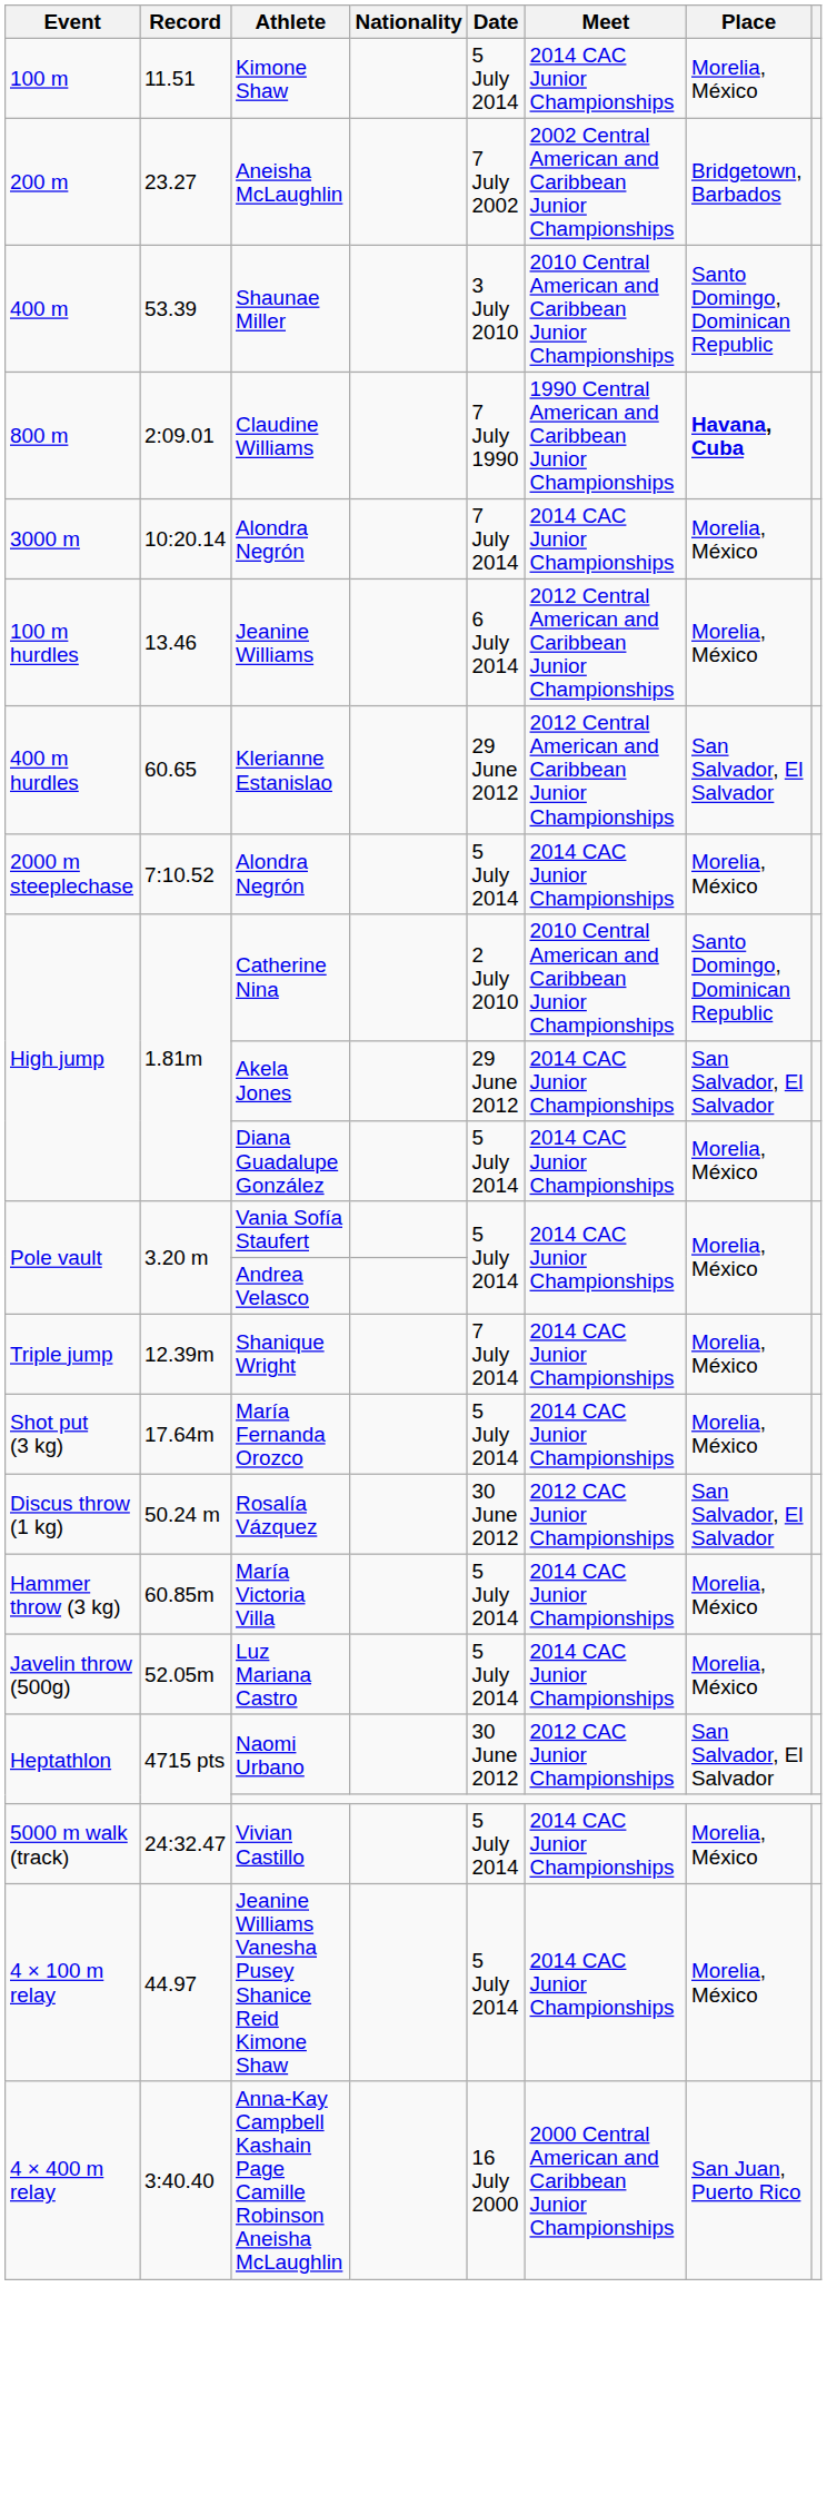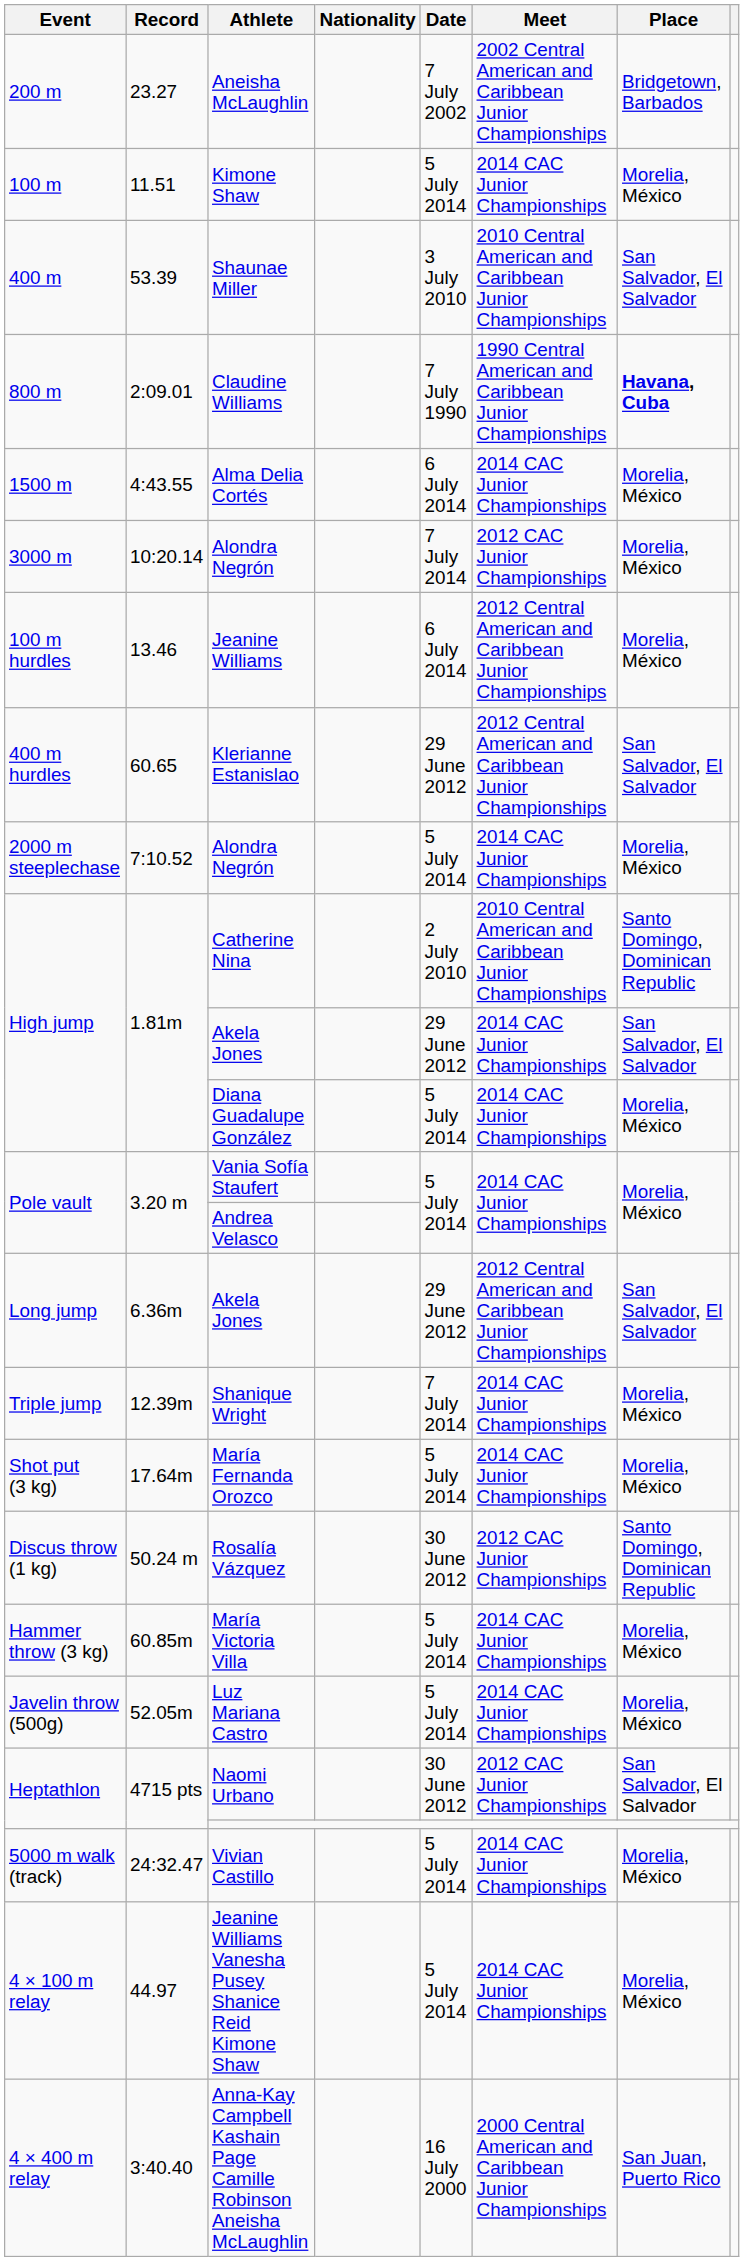rows swapped: Kimone Shaw <-> Aneisha McLaughlin
Shaunae Miller | Place: Santo Domingo, Dominican Republic -> San Salvador, El Salvador
+ row: 1500 m | 4:43.55 | Alma Delia Cortés | 6 July 2014 | 2014 CAC Junior Championships | Morelia, México
3000 m / Alondra Negrón | Meet: 2014 CAC Junior Championships -> 2012 CAC Junior Championships
+ row: Long jump | 6.36m | Akela Jones | 29 June 2012 | 2012 Central American and Caribbean Junior Championships | San Salvador, El Salvador
Rosalía Vázquez | Place: San Salvador, El Salvador -> Santo Domingo, Dominican Republic
